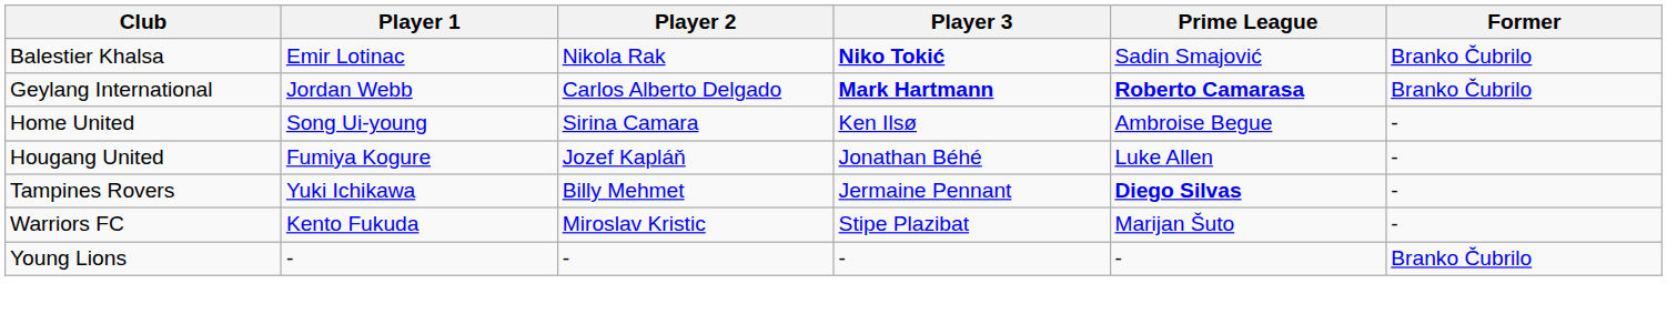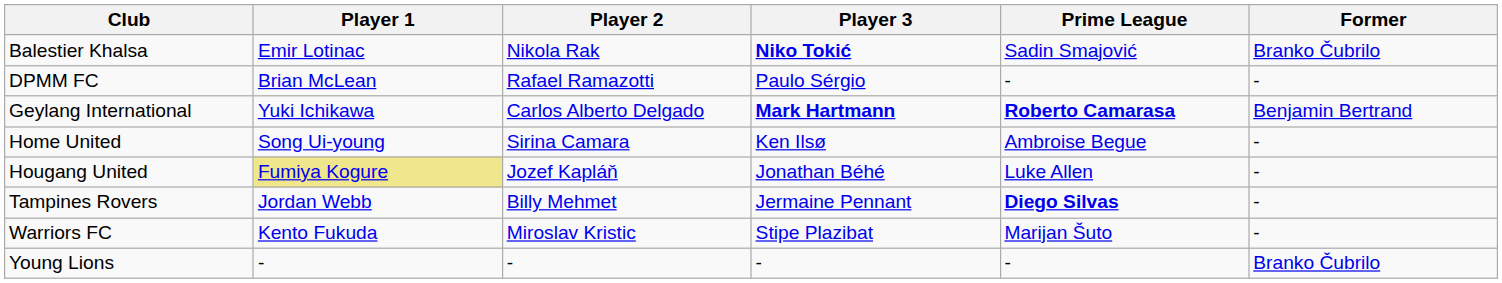+ row: DPMM FC | Brian McLean | Rafael Ramazotti | Paulo Sérgio | - | -
Geylang International | Player 1: Jordan Webb -> Yuki Ichikawa
Geylang International | Former: Branko Čubrilo -> Benjamin Bertrand
Hougang United | Player 1: no background -> khaki background
Tampines Rovers | Player 1: Yuki Ichikawa -> Jordan Webb
